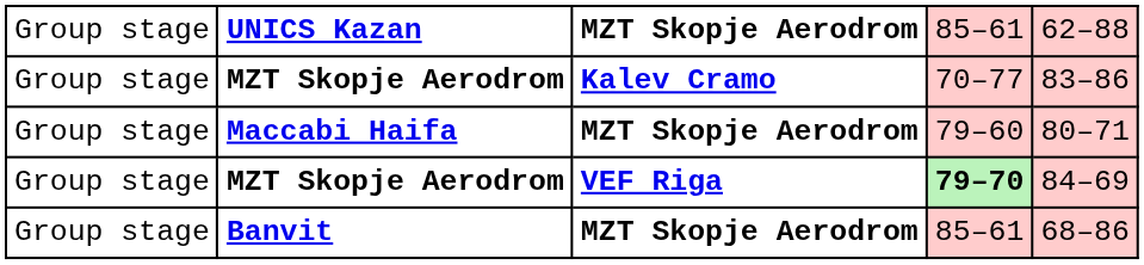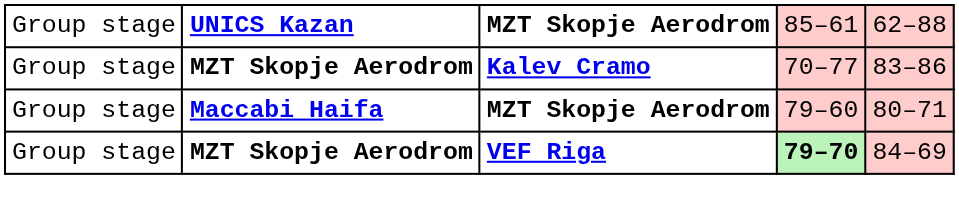- row: Group stage | Banvit | MZT Skopje Aerodrom | 85–61 | 68–86
